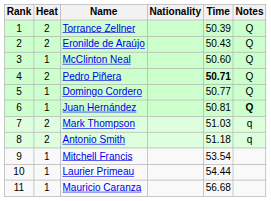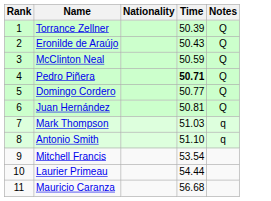- column: Heat | 2 | 2 | 1 | 2 | 1 | 1 | 2 | 2 | 1 | 1 | 1
McClinton Neal | Time: 50.60 -> 50.59
Juan Hernández | Notes: bold -> normal
Antonio Smith | Time: 51.18 -> 51.10
